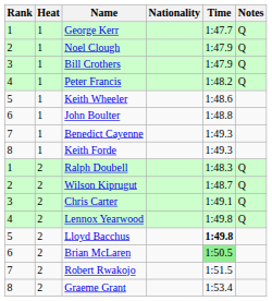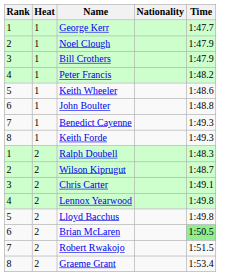- column: Notes | Q | Q | Q | Q | Q | Q | Q | Q
Lloyd Bacchus | Time: bold -> normal
